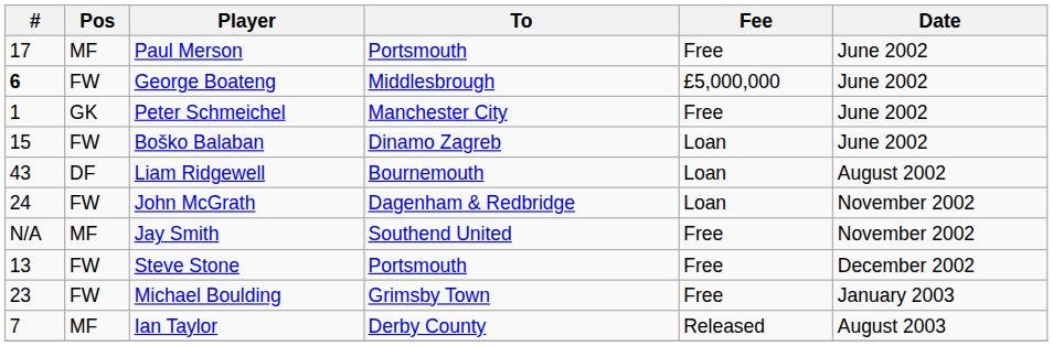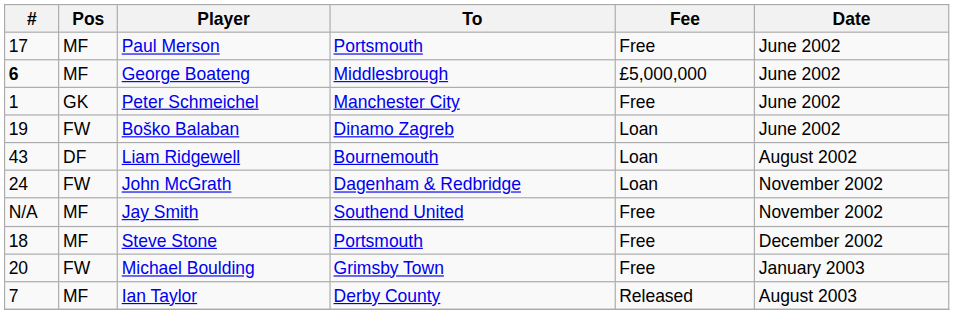George Boateng | Pos: FW -> MF
Boško Balaban | #: 15 -> 19
Steve Stone | #: 13 -> 18
Steve Stone | Pos: FW -> MF
Michael Boulding | #: 23 -> 20
